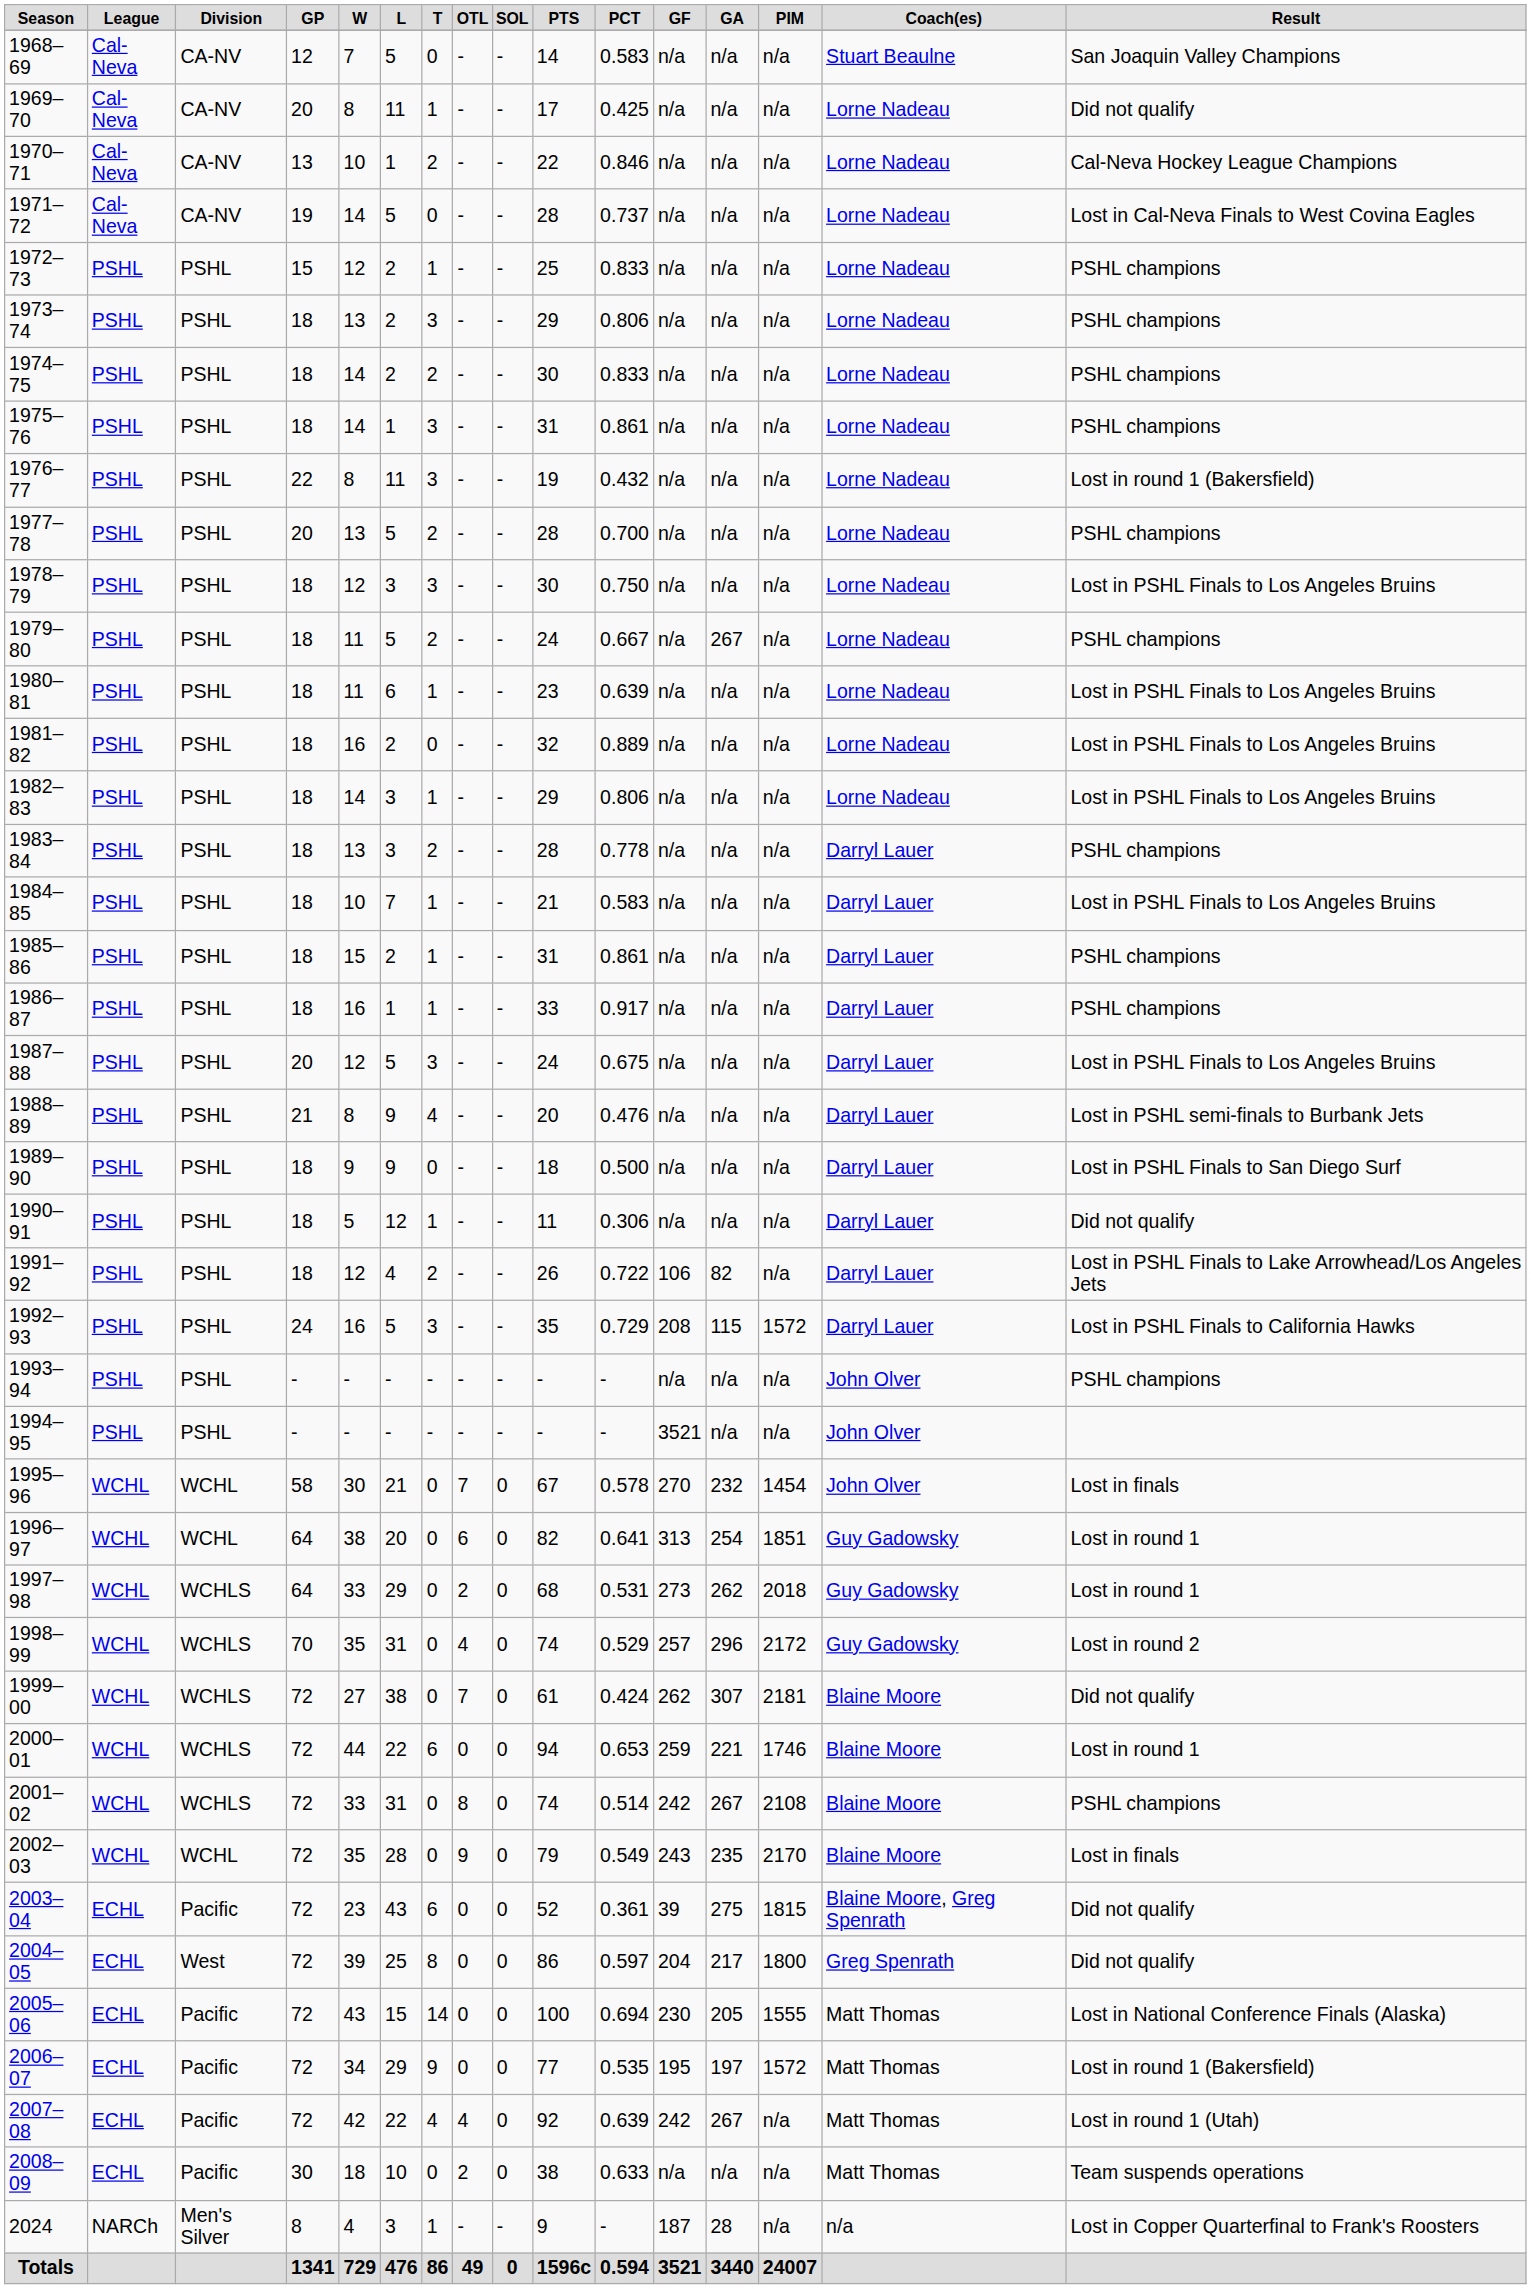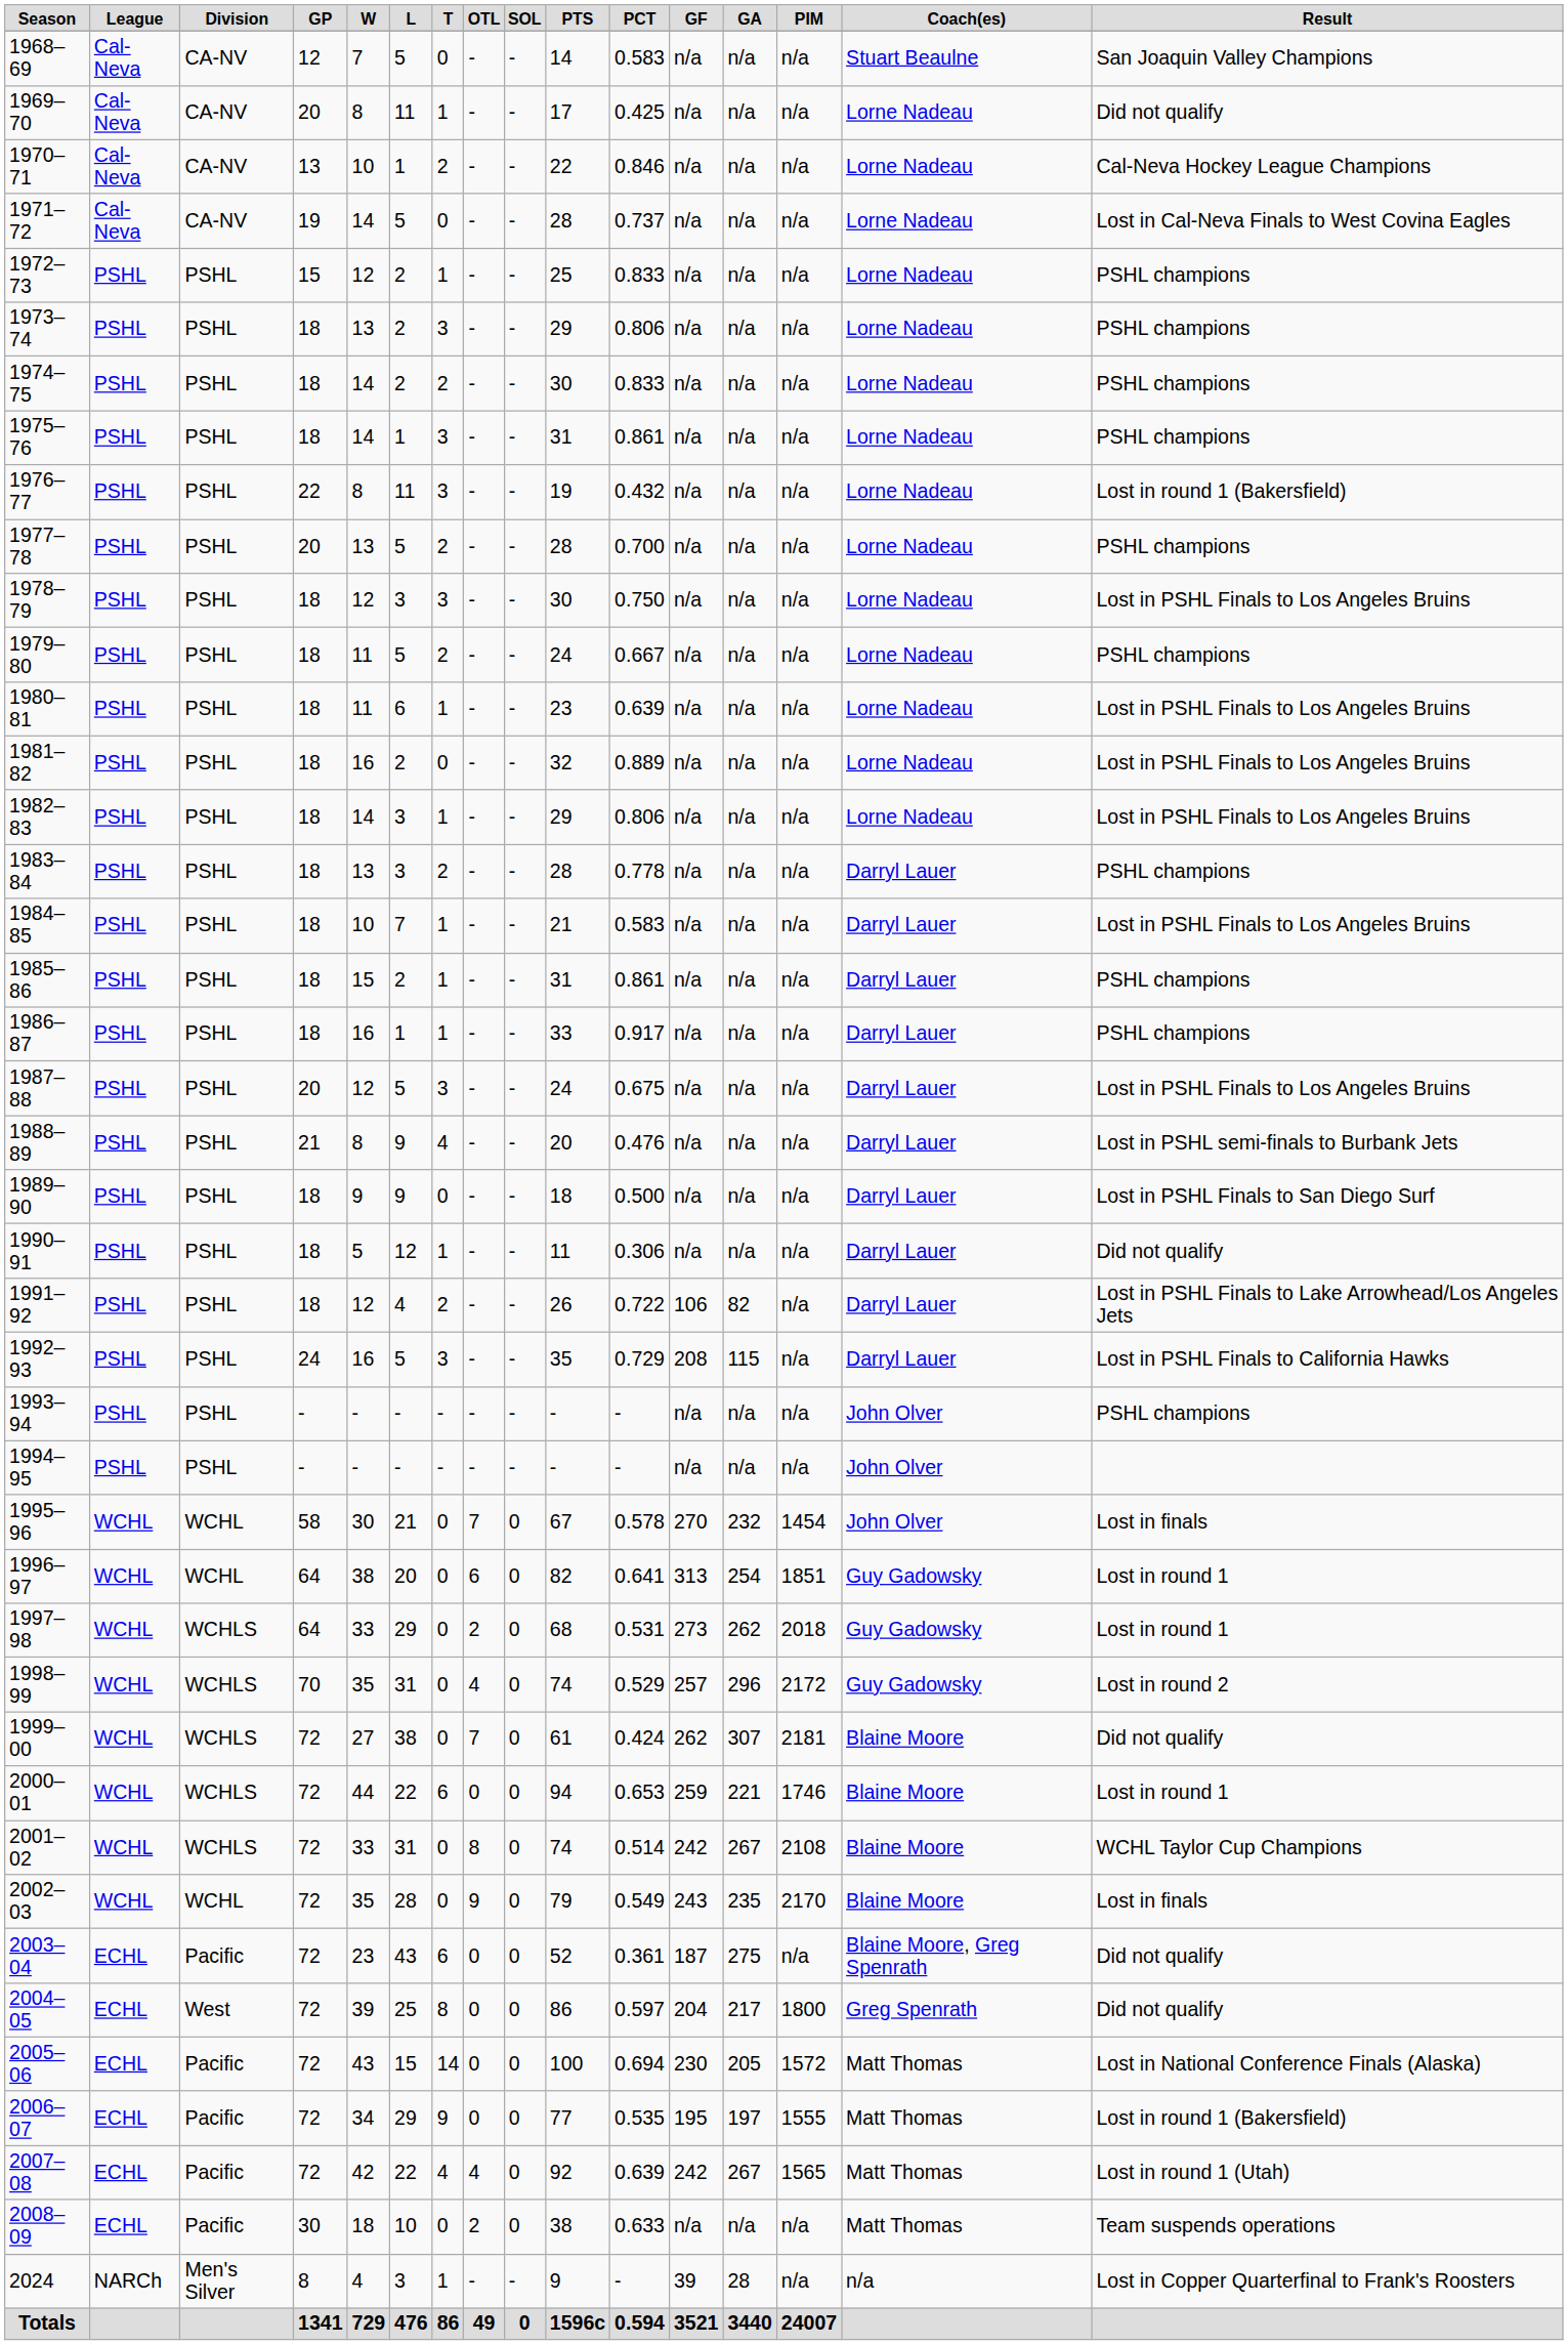1979–80 | column 13: 267 -> n/a
1992–93 | column 14: 1572 -> n/a
1994–95 | column 12: 3521 -> n/a
2001–02 | column 16: PSHL champions -> WCHL Taylor Cup Champions
2003–04 | column 12: 39 -> 187
2003–04 | column 14: 1815 -> n/a
2005–06 | column 14: 1555 -> 1572
2006–07 | column 14: 1572 -> 1555
2007–08 | column 14: n/a -> 1565
2024 | column 12: 187 -> 39
